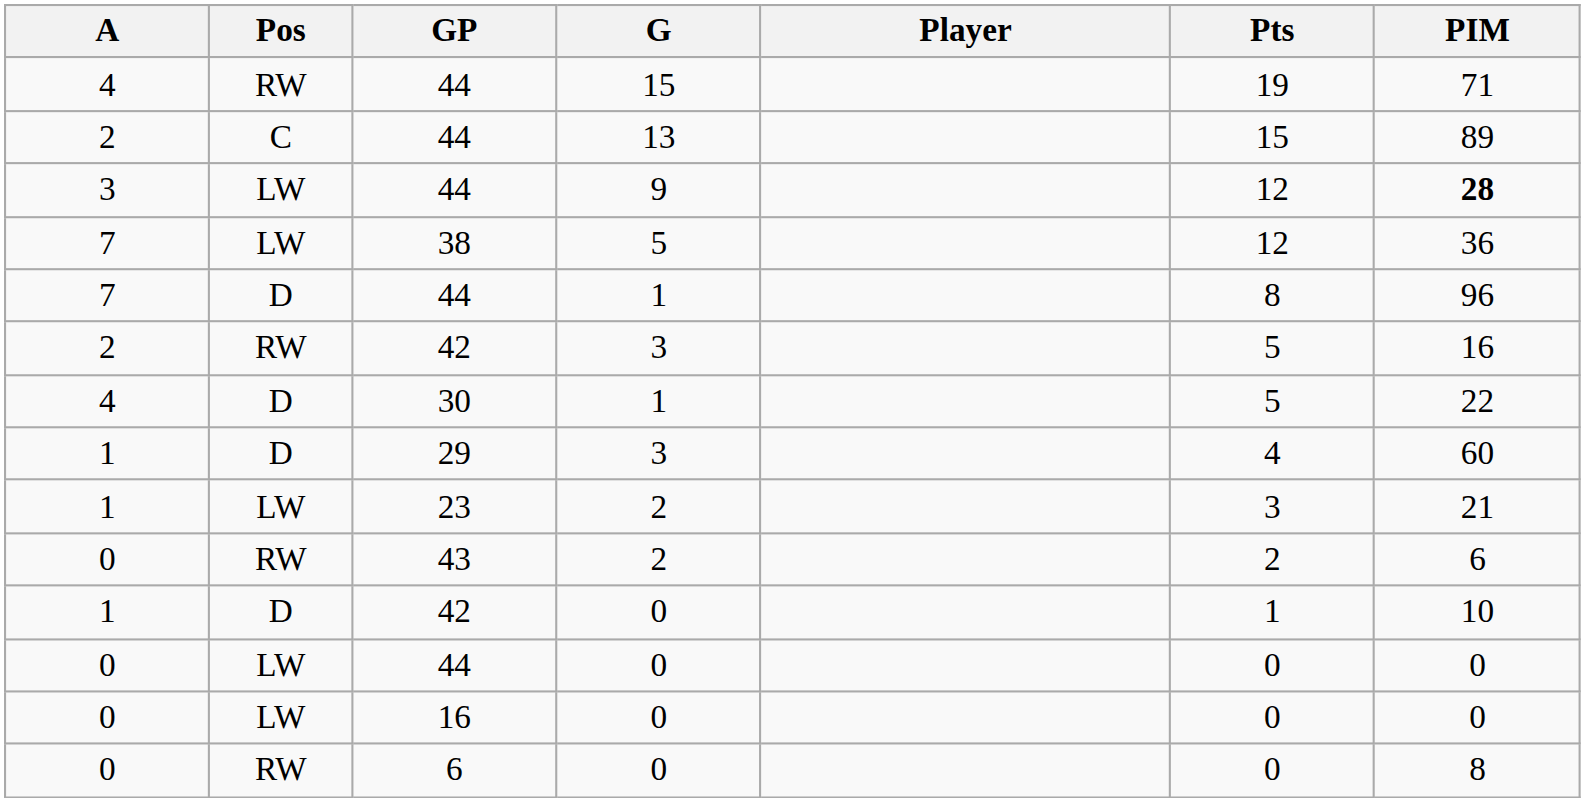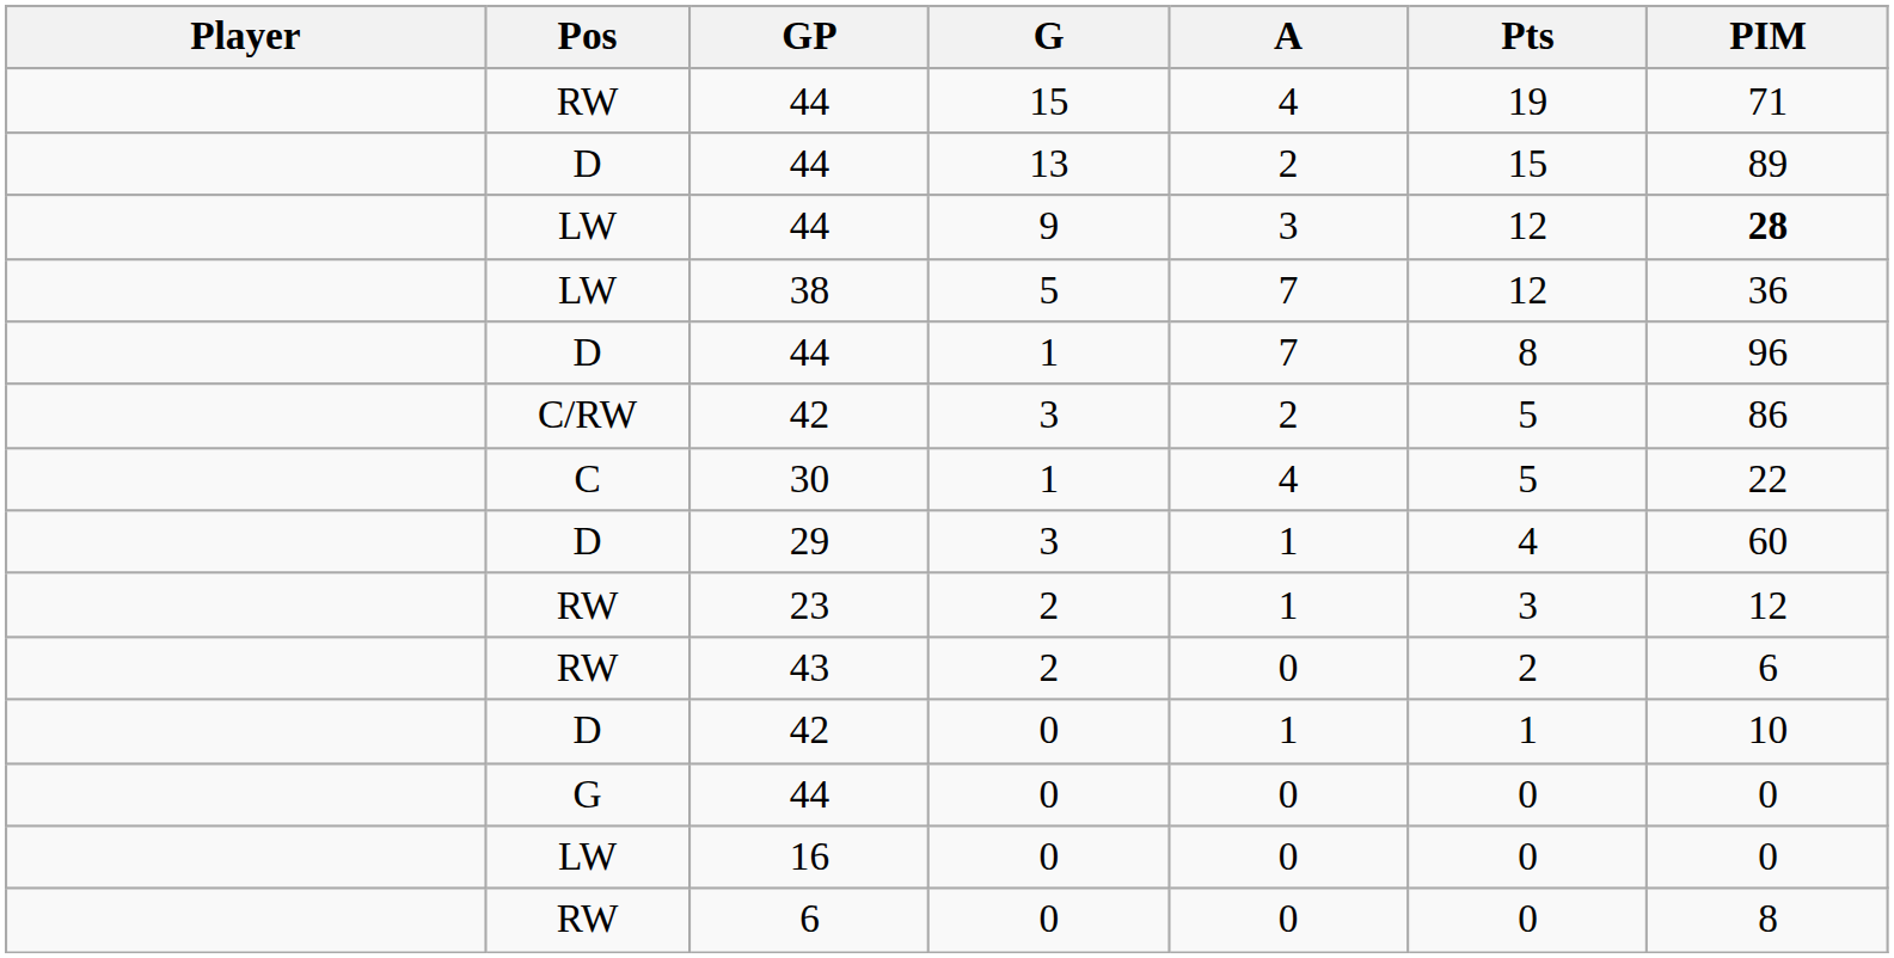columns swapped: Player <-> A
44 / 13 | Pos: C -> D
42 / 3 | Pos: RW -> C/RW
42 / 3 | PIM: 16 -> 86
30 | Pos: D -> C
23 | Pos: LW -> RW
23 | PIM: 21 -> 12
44 / 0 | Pos: LW -> G
